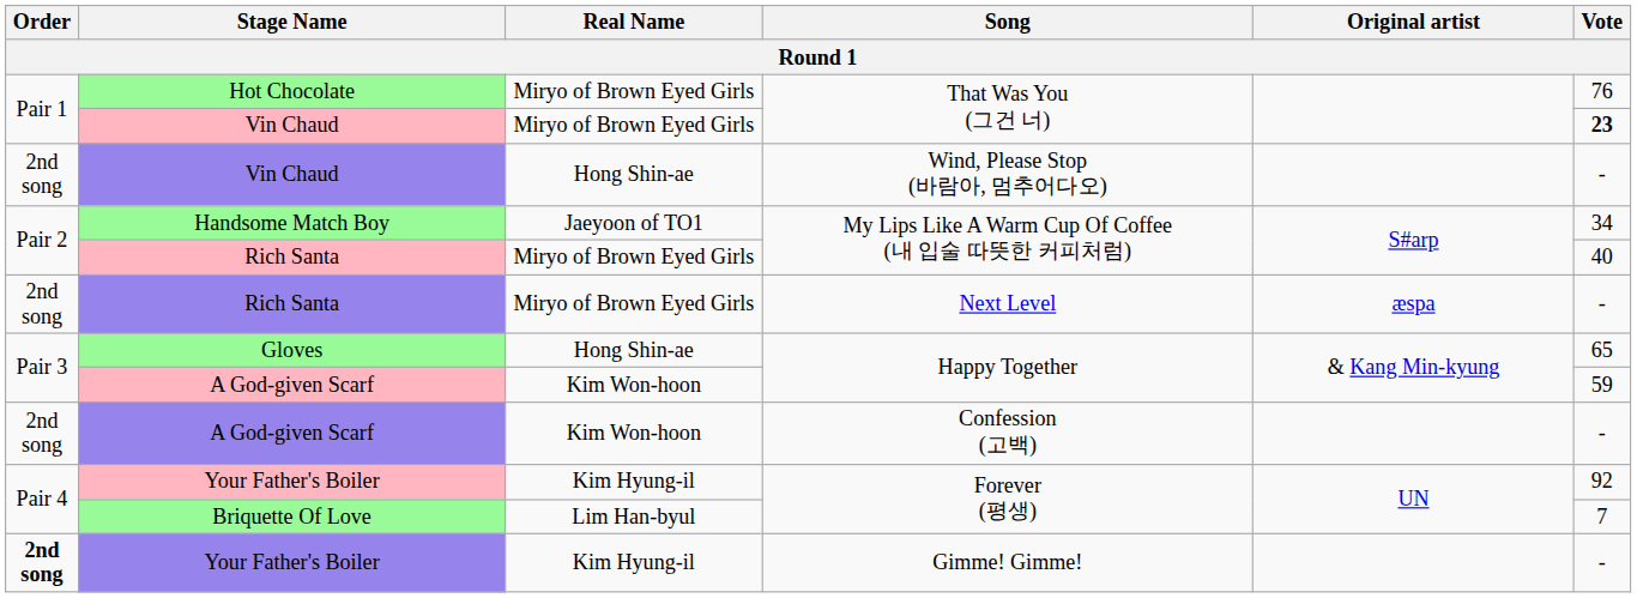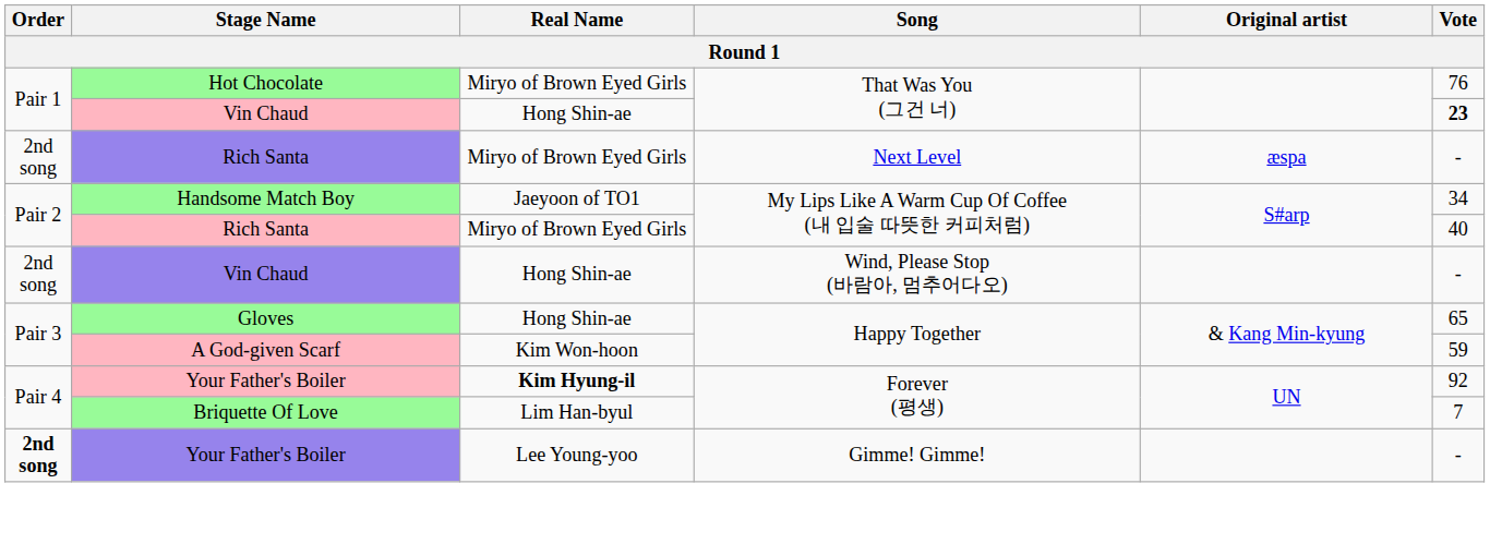Vin Chaud / That Was You (그건 너) | Real Name: Miryo of Brown Eyed Girls -> Hong Shin-ae
rows swapped: Vin Chaud / Wind, Please Stop (바람아, 멈추어다오) <-> Rich Santa / Next Level
- row: 2nd song | A God-given Scarf | Kim Won-hoon | Confession (고백) | -
Your Father's Boiler / Forever (평생) | Real Name: normal -> bold
Your Father's Boiler / Gimme! Gimme! | Real Name: Kim Hyung-il -> Lee Young-yoo
